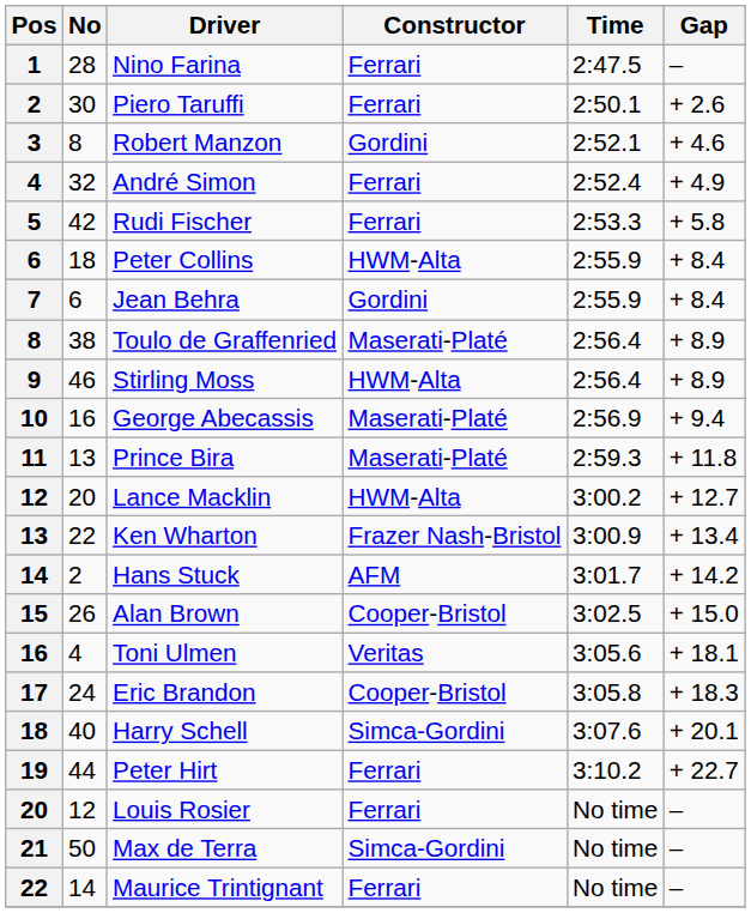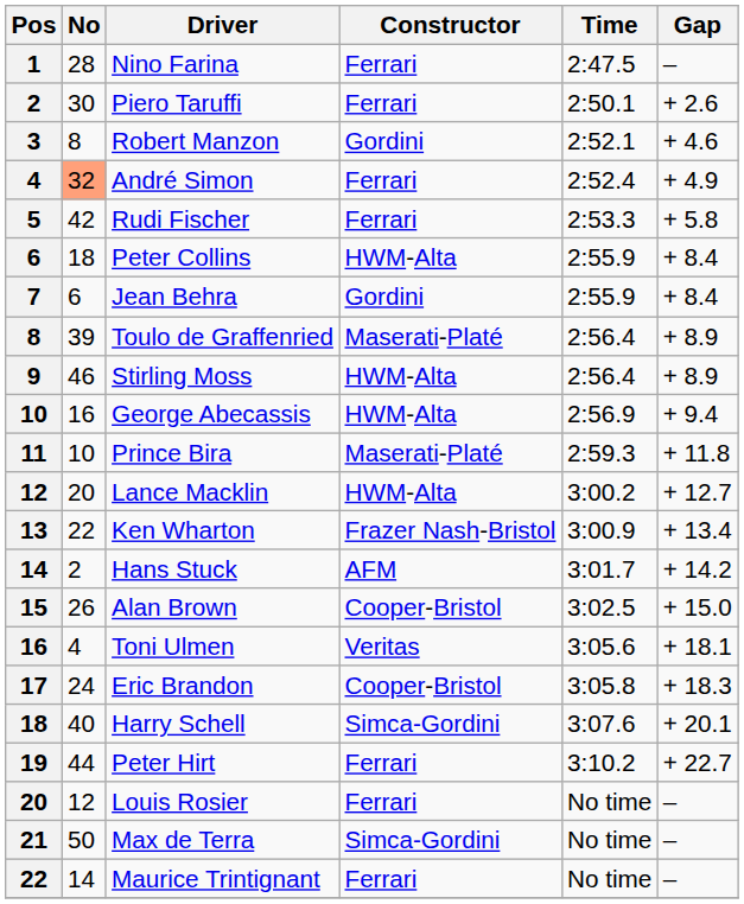André Simon | No: no background -> lightsalmon background
Toulo de Graffenried | No: 38 -> 39
George Abecassis | Constructor: Maserati-Platé -> HWM-Alta
Prince Bira | No: 13 -> 10
